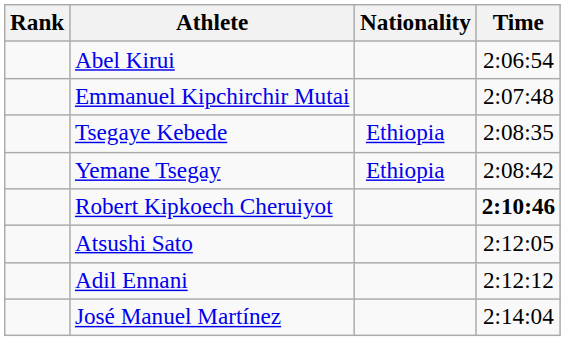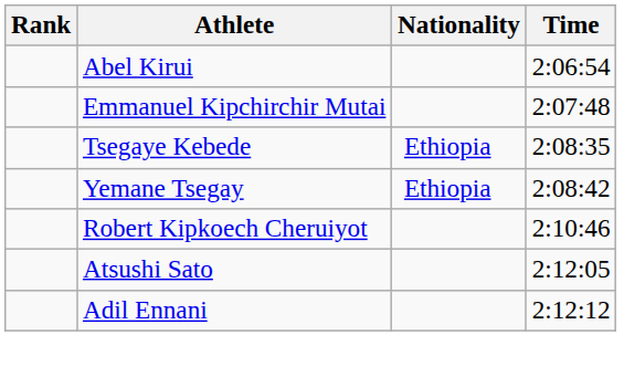Robert Kipkoech Cheruiyot | Time: bold -> normal
- row: José Manuel Martínez | 2:14:04
